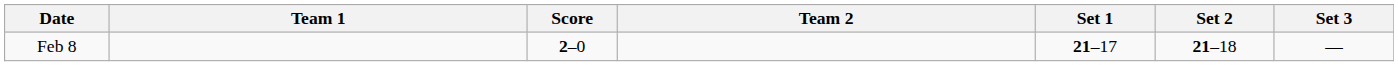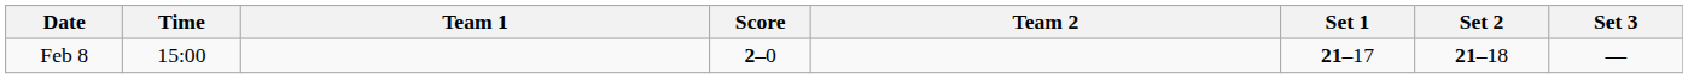+ column: Time | 15:00
